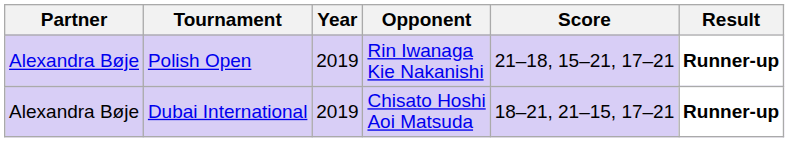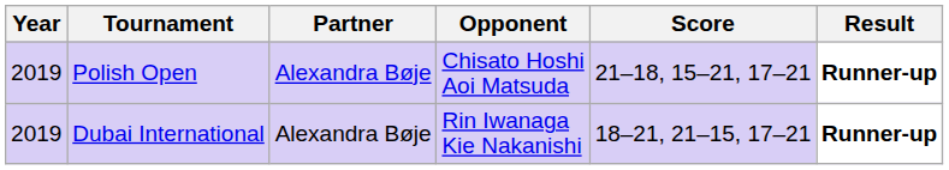columns swapped: Year <-> Partner
Polish Open | Opponent: Rin Iwanaga Kie Nakanishi -> Chisato Hoshi Aoi Matsuda
Dubai International | Opponent: Chisato Hoshi Aoi Matsuda -> Rin Iwanaga Kie Nakanishi
